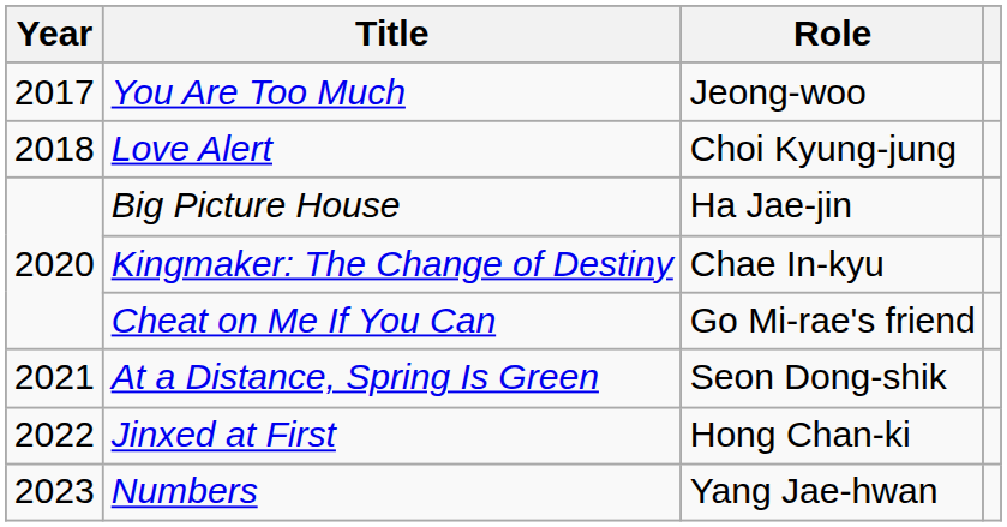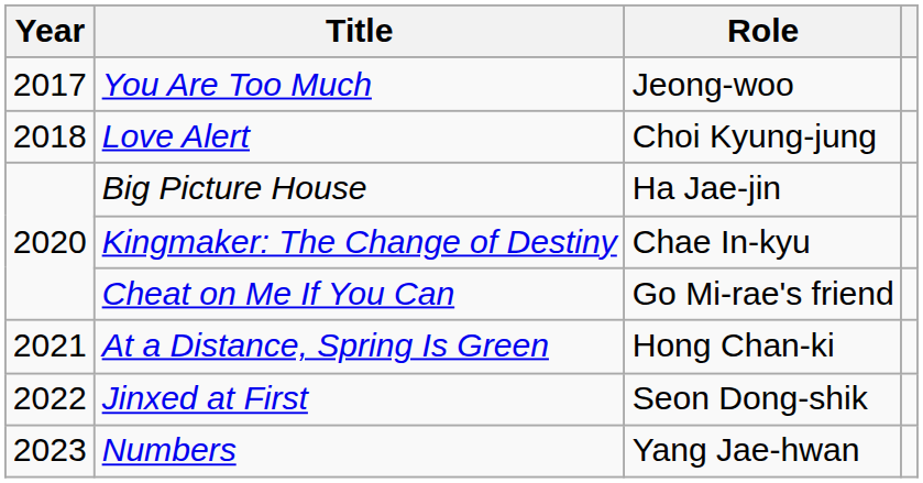At a Distance, Spring Is Green | Role: Seon Dong-shik -> Hong Chan-ki
Jinxed at First | Role: Hong Chan-ki -> Seon Dong-shik
